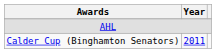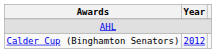Calder Cup (Binghamton Senators) | Year: 2011 -> 2012
